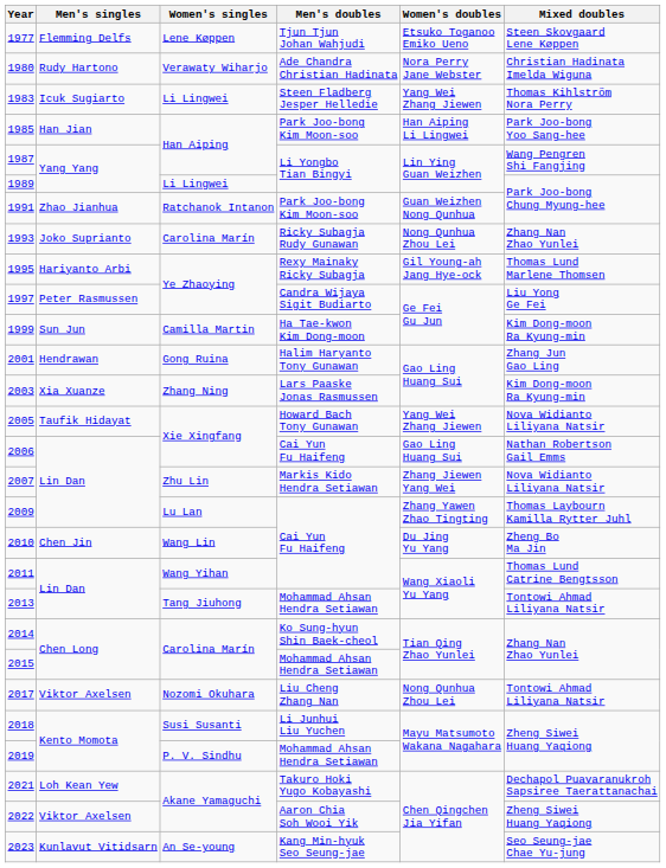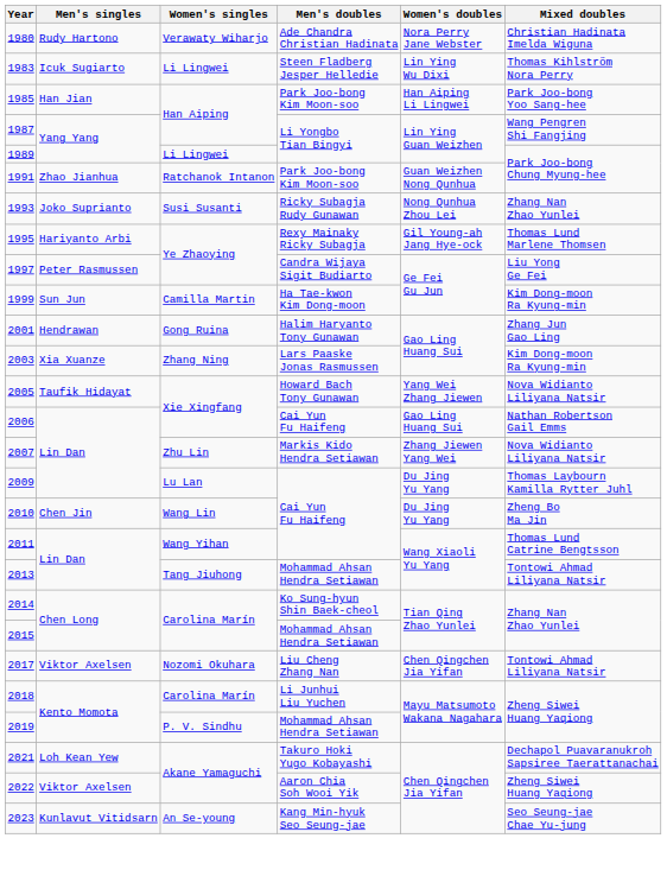- row: 1977 | Flemming Delfs | Lene Køppen | Tjun Tjun Johan Wahjudi | Etsuko Toganoo Emiko Ueno | Steen Skovgaard Lene Køppen
1983 | Women's doubles: Yang Wei Zhang Jiewen -> Lin Ying Wu Dixi
1993 | Women's singles: Carolina Marín -> Susi Susanti
2009 | Women's doubles: Zhang Yawen Zhao Tingting -> Du Jing Yu Yang
2017 | Women's doubles: Nong Qunhua Zhou Lei -> Chen Qingchen Jia Yifan
2018 | Women's singles: Susi Susanti -> Carolina Marín
